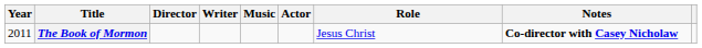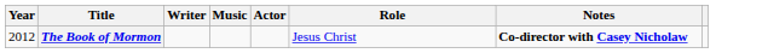- column: Director
The Book of Mormon | Year: 2011 -> 2012
